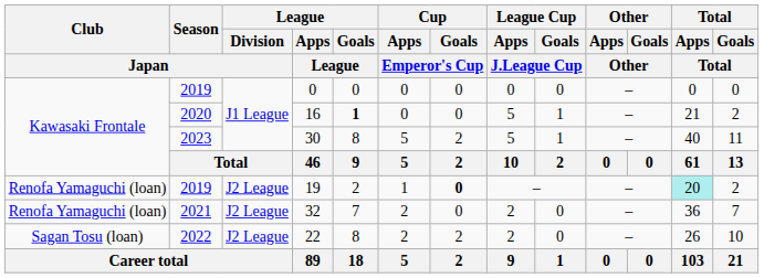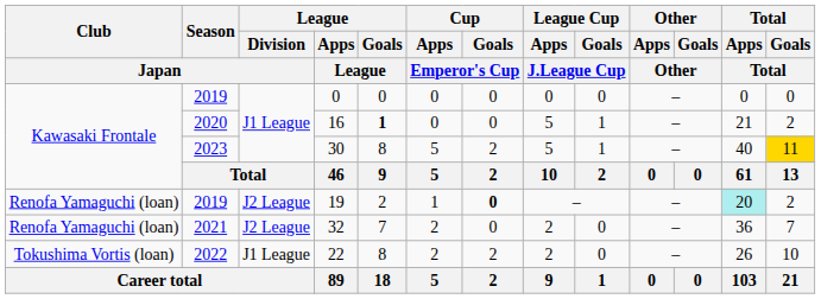30 | Total / Goals / Total: no background -> gold background
22 | Club / Japan: Sagan Tosu (loan) -> Tokushima Vortis (loan)
22 | League / Division / Japan: J2 League -> J1 League
